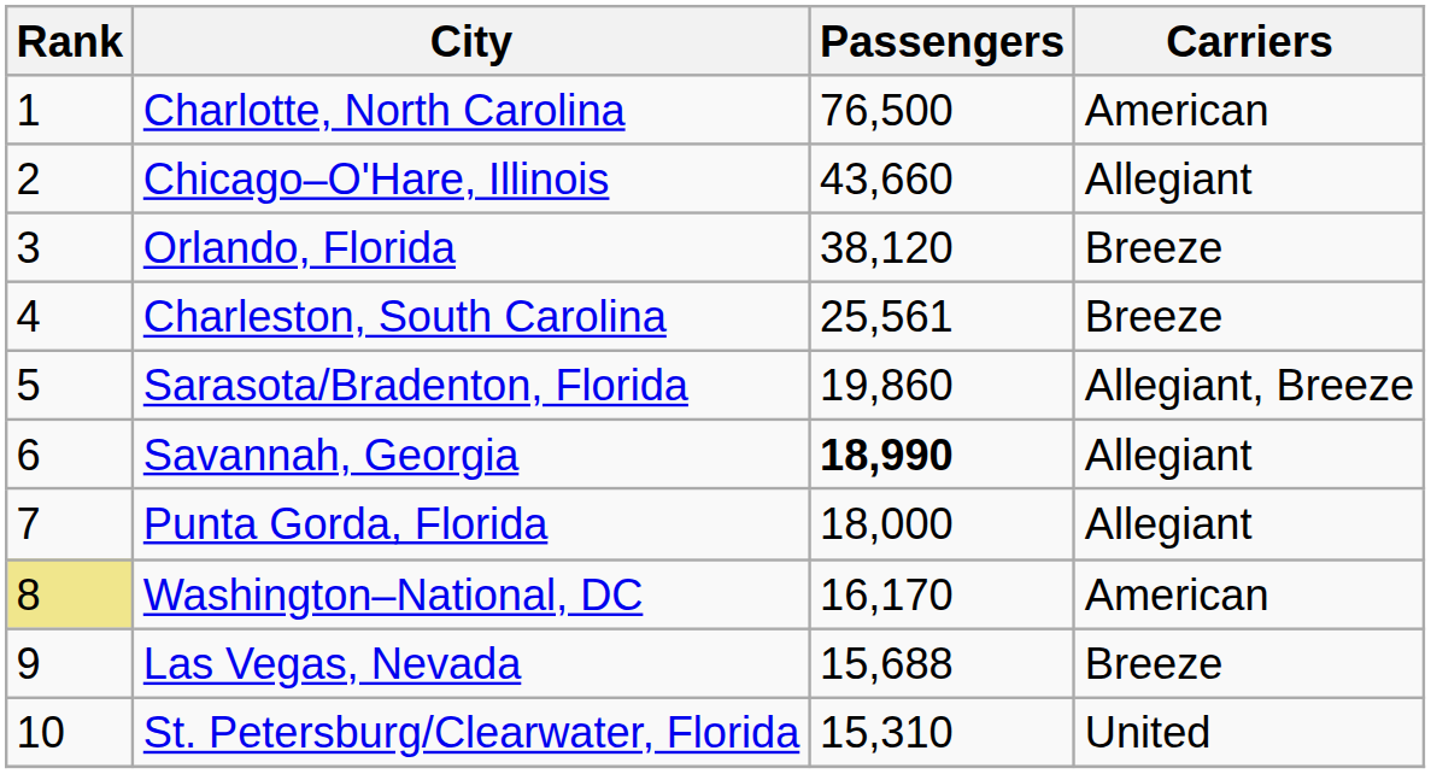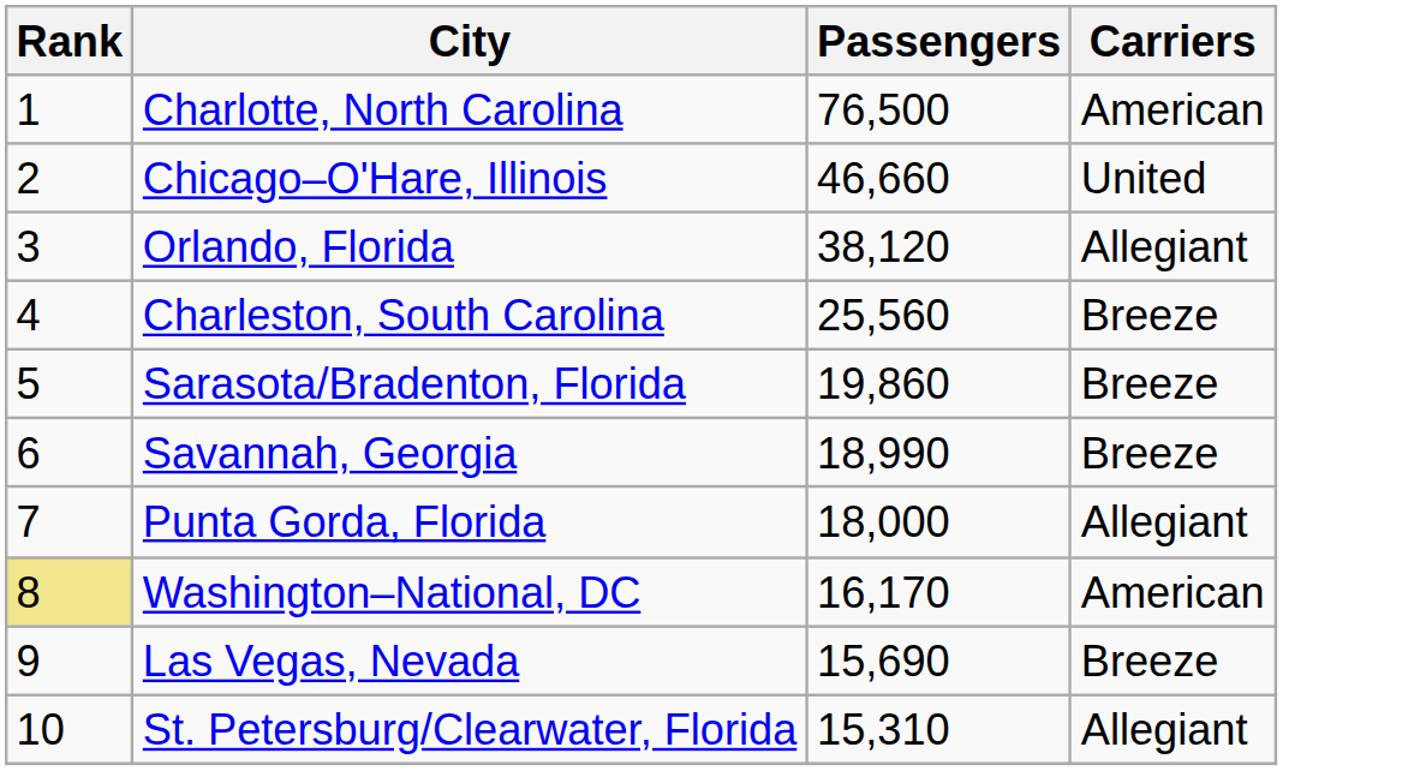Chicago–O'Hare, Illinois | Passengers: 43,660 -> 46,660
Chicago–O'Hare, Illinois | Carriers: Allegiant -> United
Orlando, Florida | Carriers: Breeze -> Allegiant
Charleston, South Carolina | Passengers: 25,561 -> 25,560
Sarasota/Bradenton, Florida | Carriers: Allegiant, Breeze -> Breeze
Savannah, Georgia | Passengers: bold -> normal
Savannah, Georgia | Carriers: Allegiant -> Breeze
Las Vegas, Nevada | Passengers: 15,688 -> 15,690
St. Petersburg/Clearwater, Florida | Carriers: United -> Allegiant
